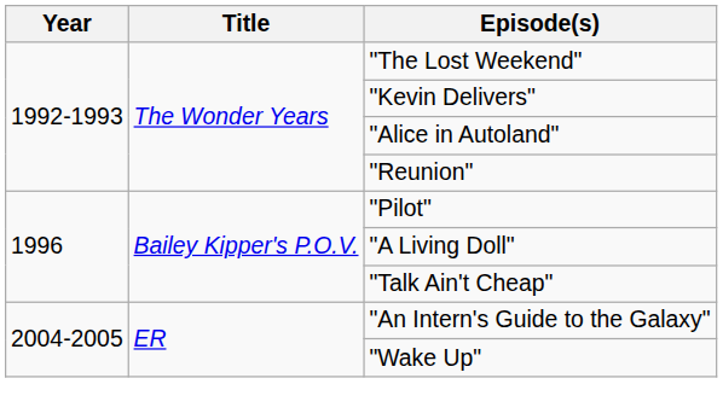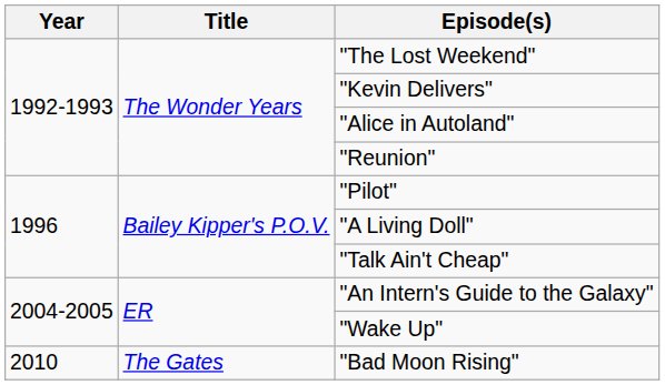+ row: 2010 | The Gates | "Bad Moon Rising"
